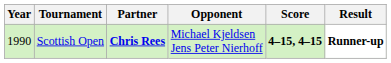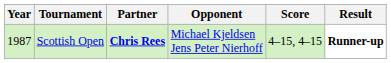Scottish Open | Year: 1990 -> 1987
Scottish Open | Score: bold -> normal
